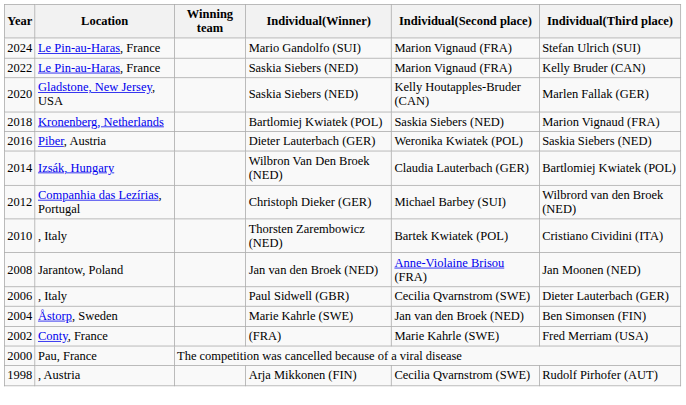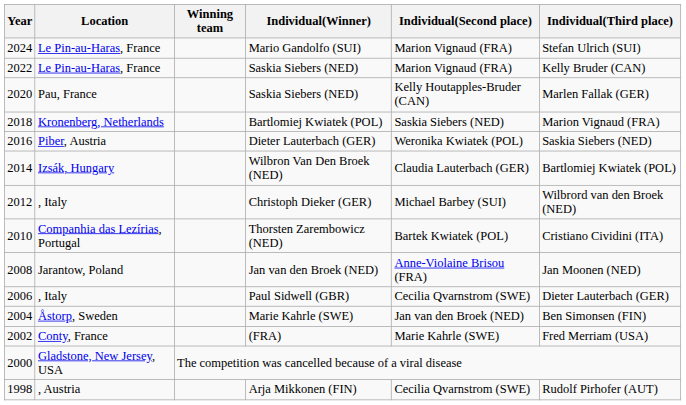2020 / Saskia Siebers (NED) | Location: Gladstone, New Jersey, USA -> Pau, France
Christoph Dieker (GER) | Location: Companhia das Lezírias, Portugal -> , Italy
Thorsten Zarembowicz (NED) | Location: , Italy -> Companhia das Lezírias, Portugal
The competition was cancelled because of a viral disease | Location: Pau, France -> Gladstone, New Jersey, USA
